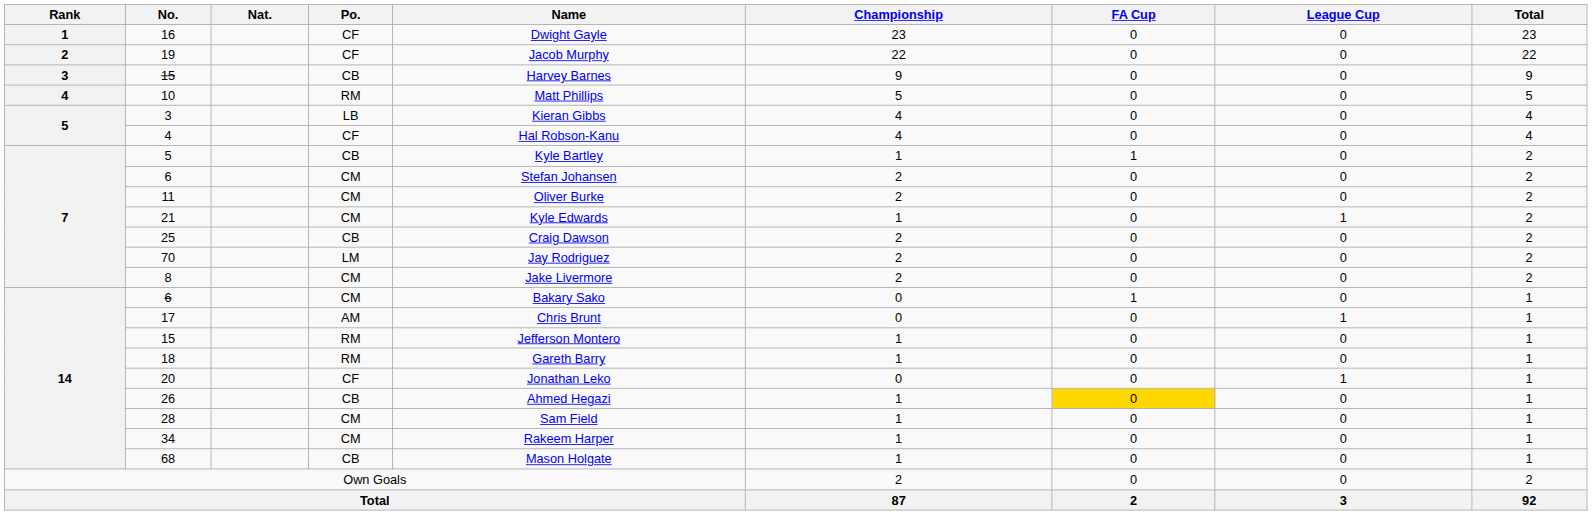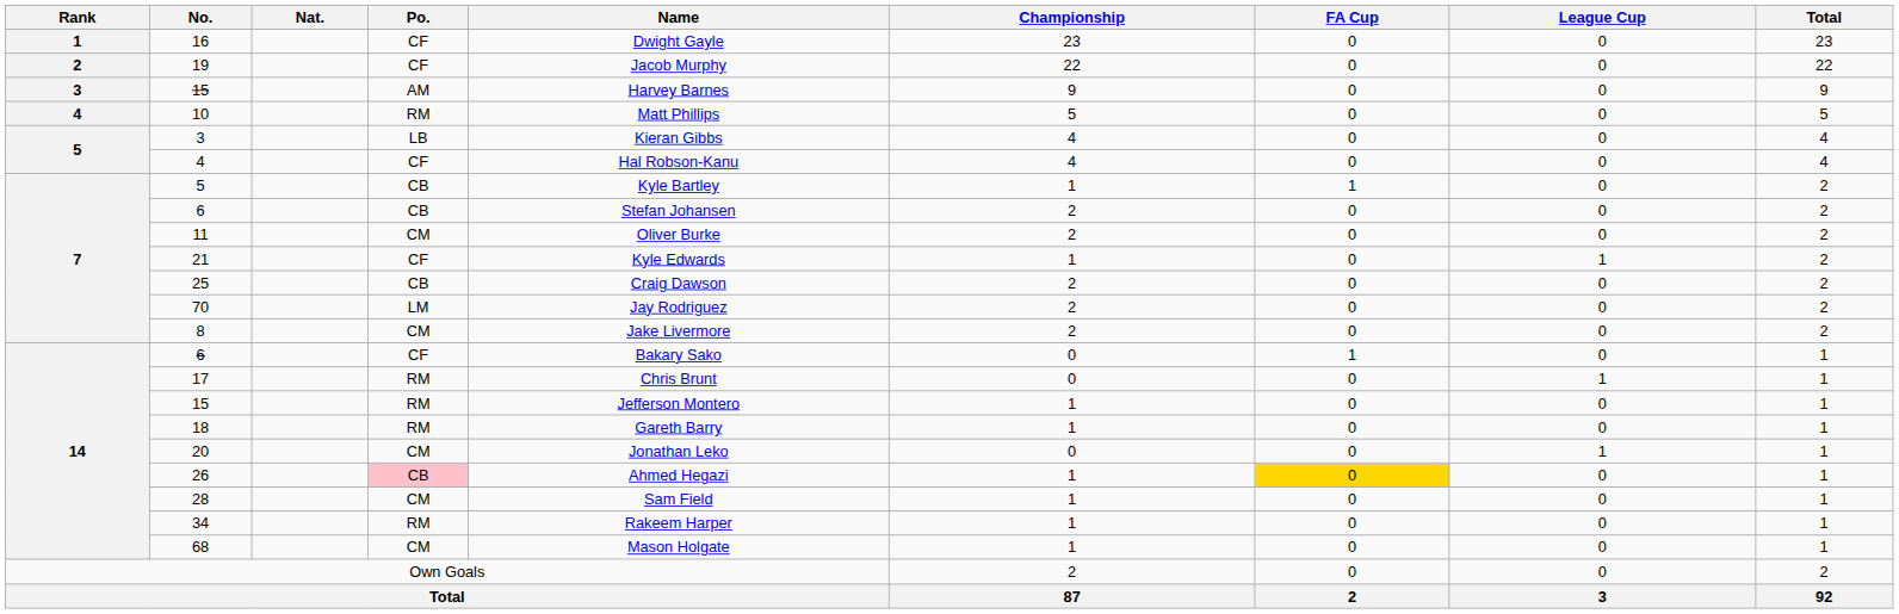3 / 15 | Po.: CB -> AM
7 / 6 | Po.: CM -> CB
21 | Po.: CM -> CF
14 / 6 | Po.: CM -> CF
17 | Po.: AM -> RM
20 | Po.: CF -> CM
26 | Po.: no background -> pink background
34 | Po.: CM -> RM
68 | Po.: CB -> CM
